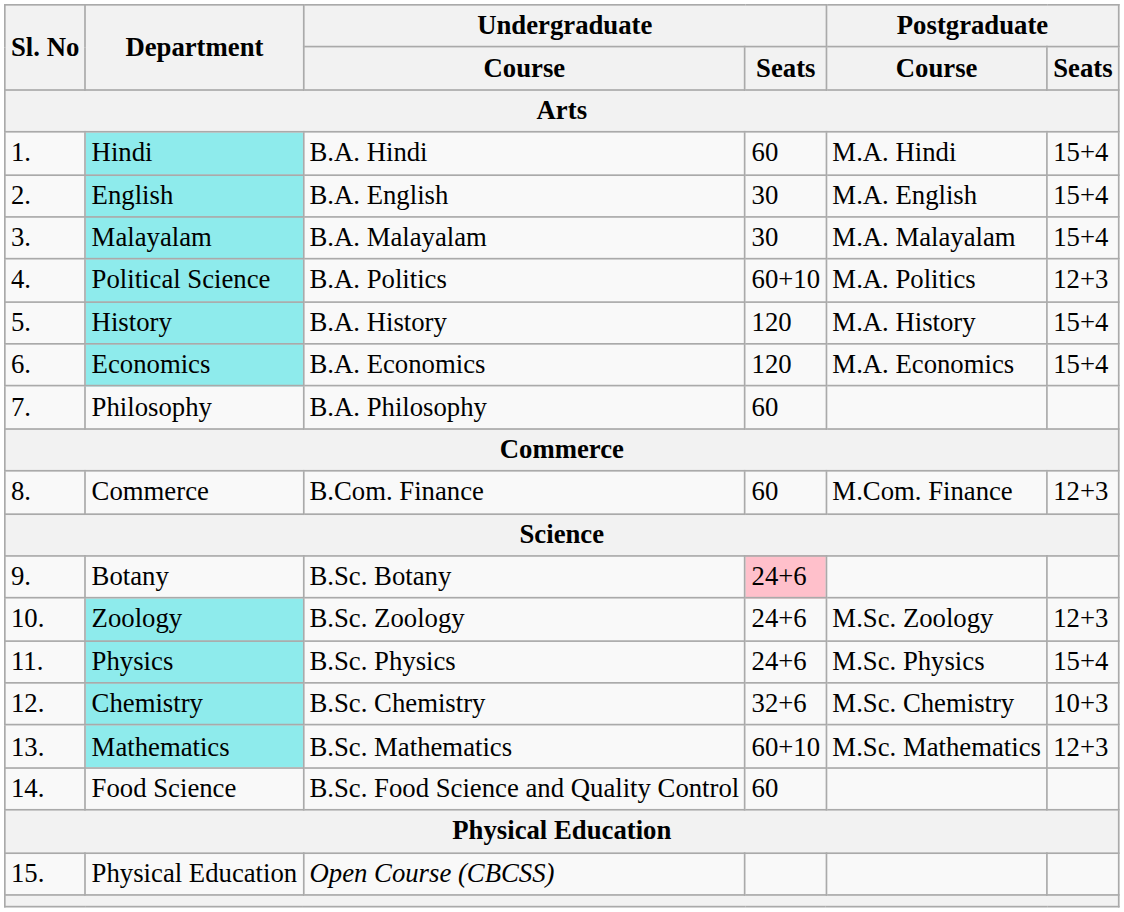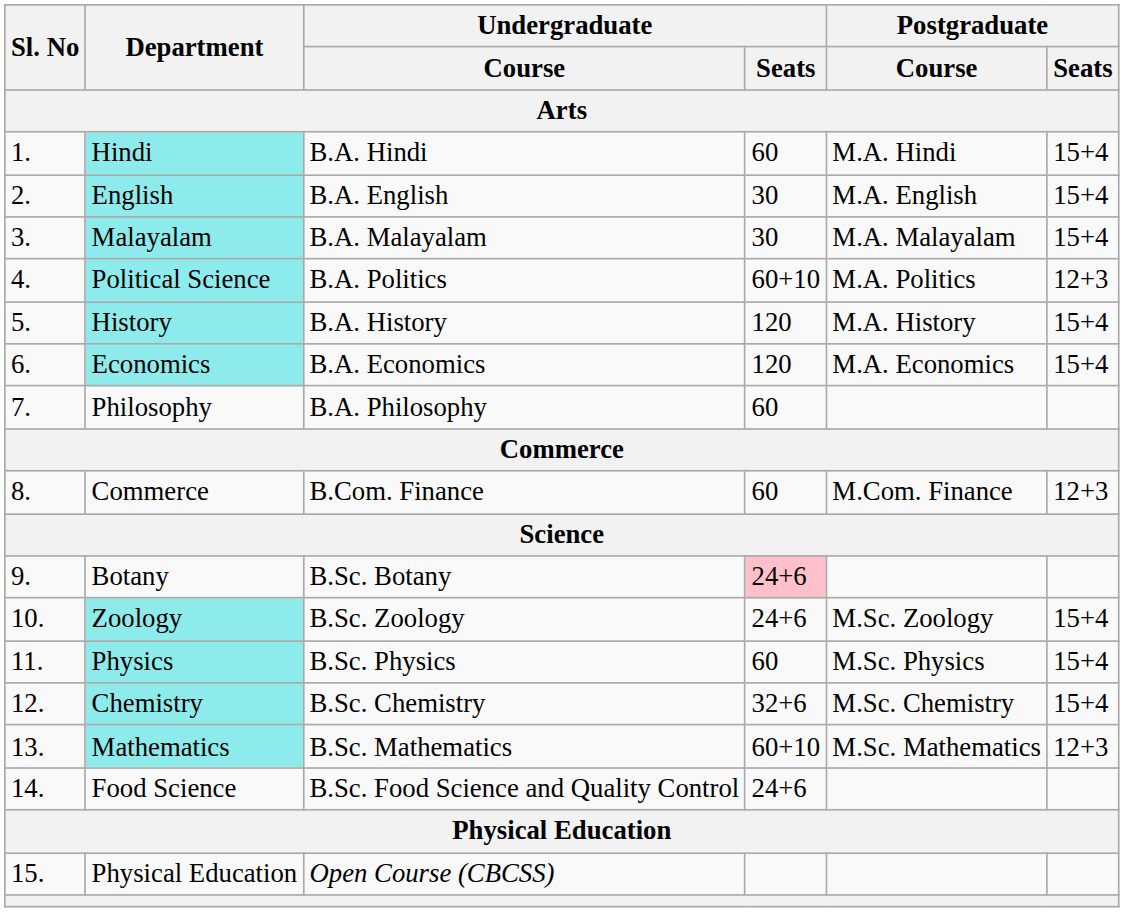Zoology | Postgraduate / Seats: 12+3 -> 15+4
Physics | Undergraduate / Seats: 24+6 -> 60
Chemistry | Postgraduate / Seats: 10+3 -> 15+4
Food Science | Undergraduate / Seats: 60 -> 24+6
